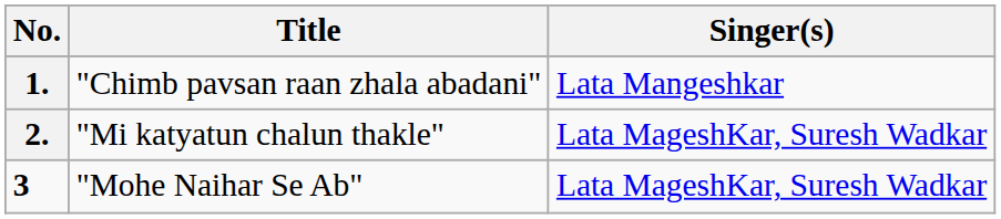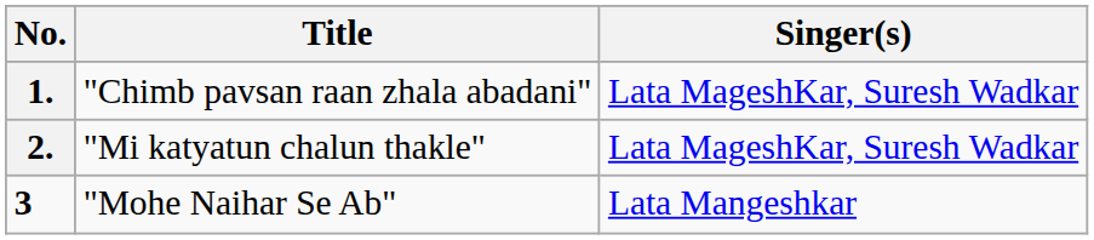"Chimb pavsan raan zhala abadani" | Singer(s): Lata Mangeshkar -> Lata MageshKar, Suresh Wadkar
"Mohe Naihar Se Ab" | Singer(s): Lata MageshKar, Suresh Wadkar -> Lata Mangeshkar
